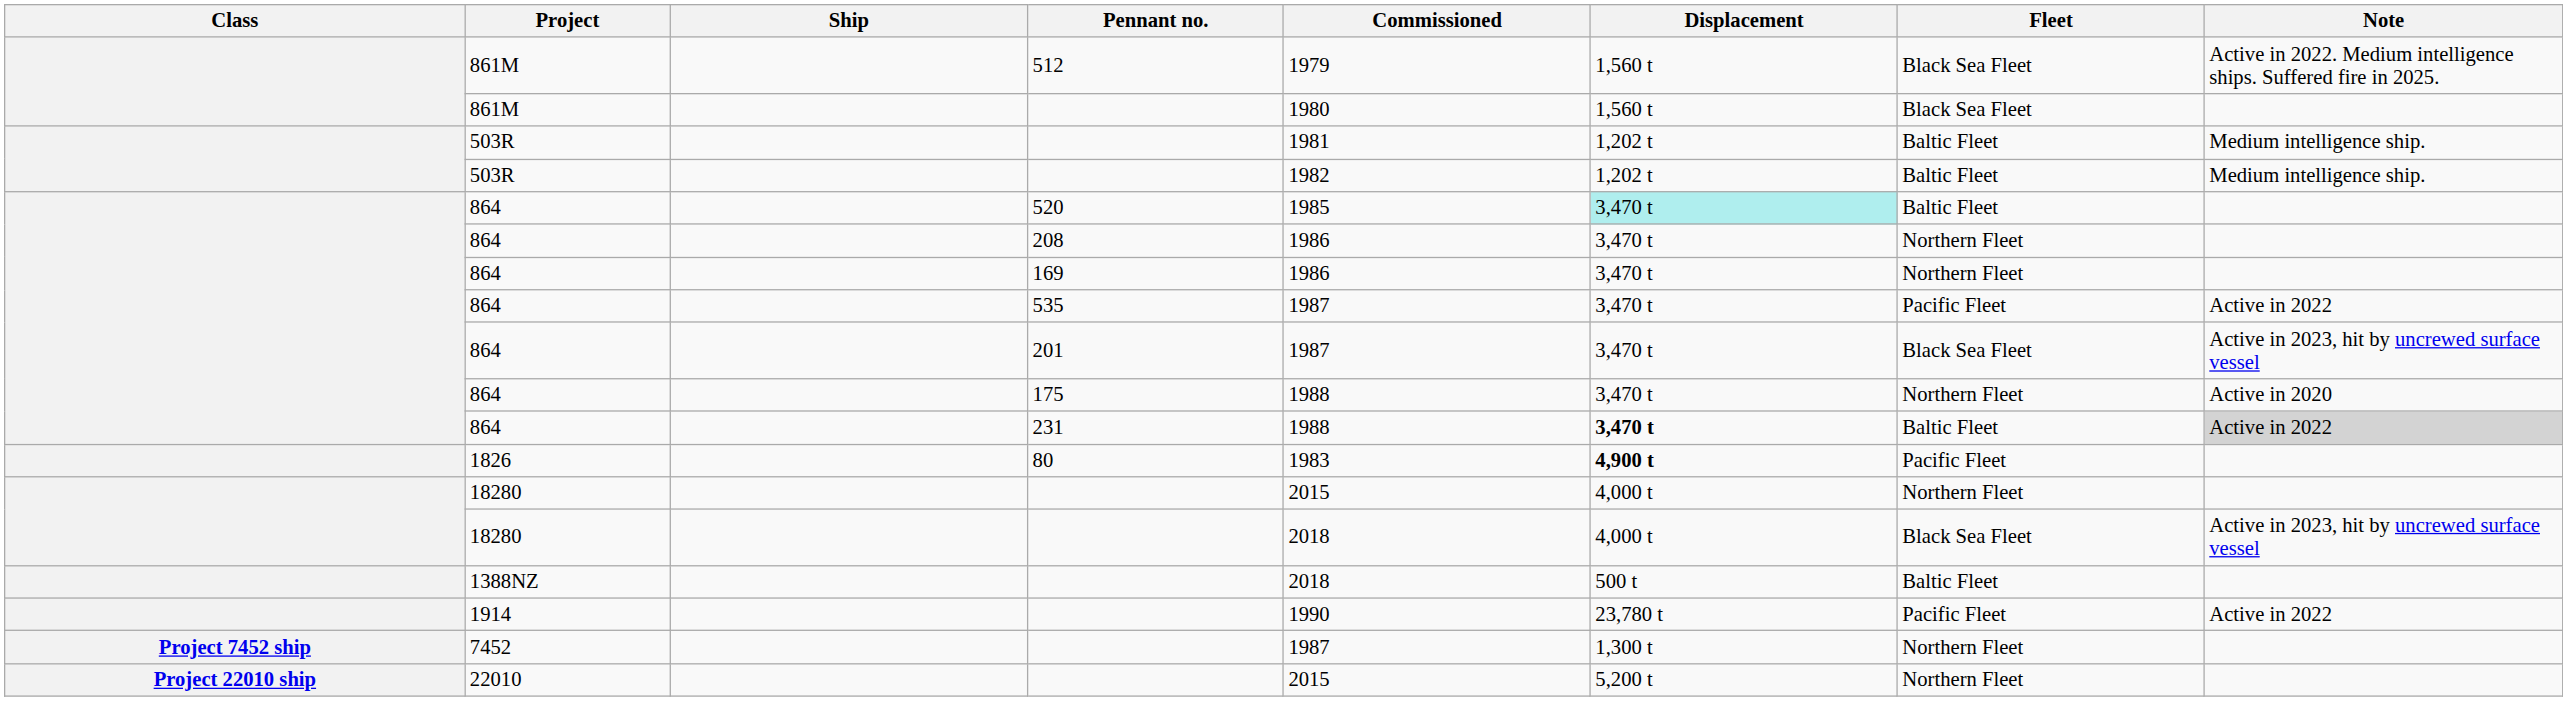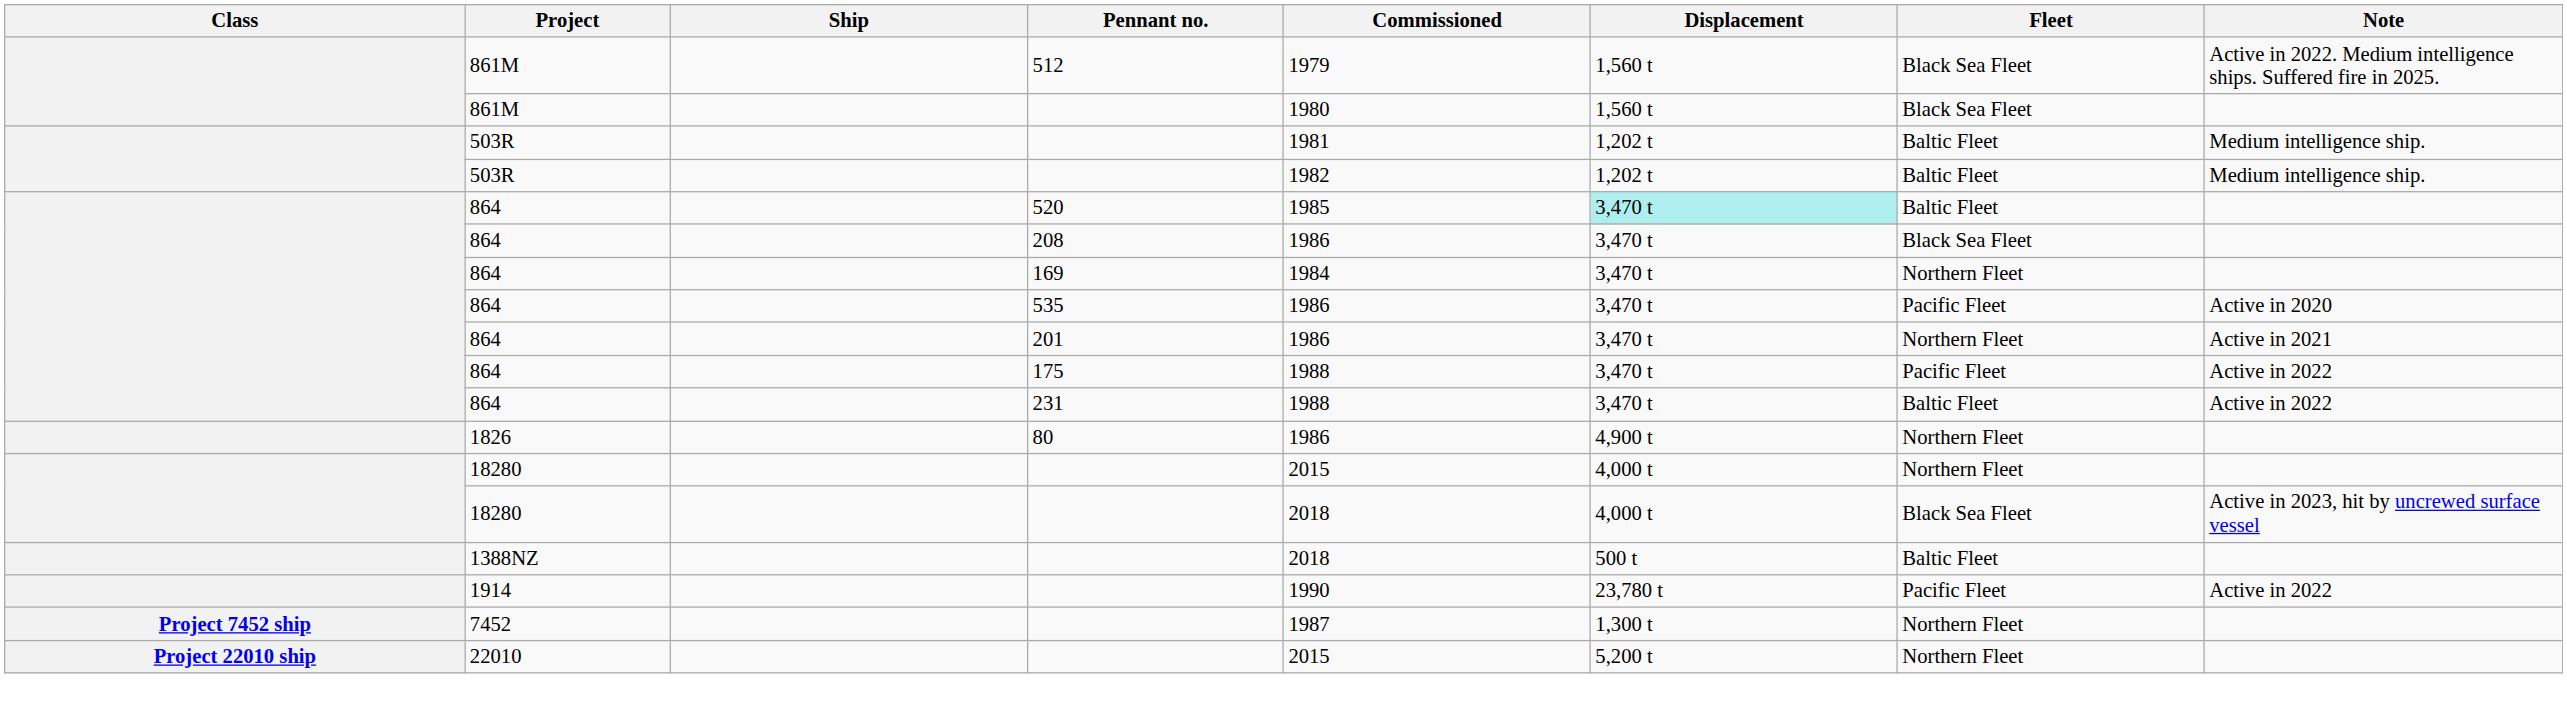208 | Fleet: Northern Fleet -> Black Sea Fleet
169 | Commissioned: 1986 -> 1984
535 | Commissioned: 1987 -> 1986
535 | Note: Active in 2022 -> Active in 2020
201 | Commissioned: 1987 -> 1986
201 | Fleet: Black Sea Fleet -> Northern Fleet
201 | Note: Active in 2023, hit by uncrewed surface vessel -> Active in 2021
175 | Fleet: Northern Fleet -> Pacific Fleet
175 | Note: Active in 2020 -> Active in 2022
231 | Displacement: bold -> normal
231 | Note: lightgrey background -> no background
80 | Commissioned: 1983 -> 1986
80 | Displacement: bold -> normal
80 | Fleet: Pacific Fleet -> Northern Fleet
